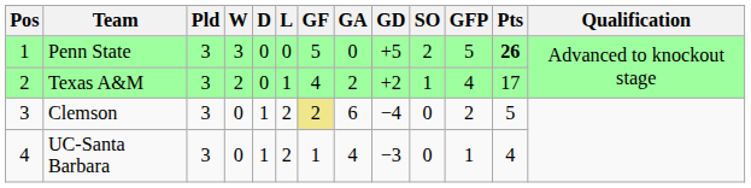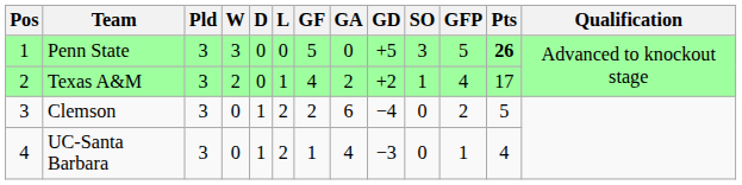Penn State | SO: 2 -> 3
Clemson | GF: khaki background -> no background
